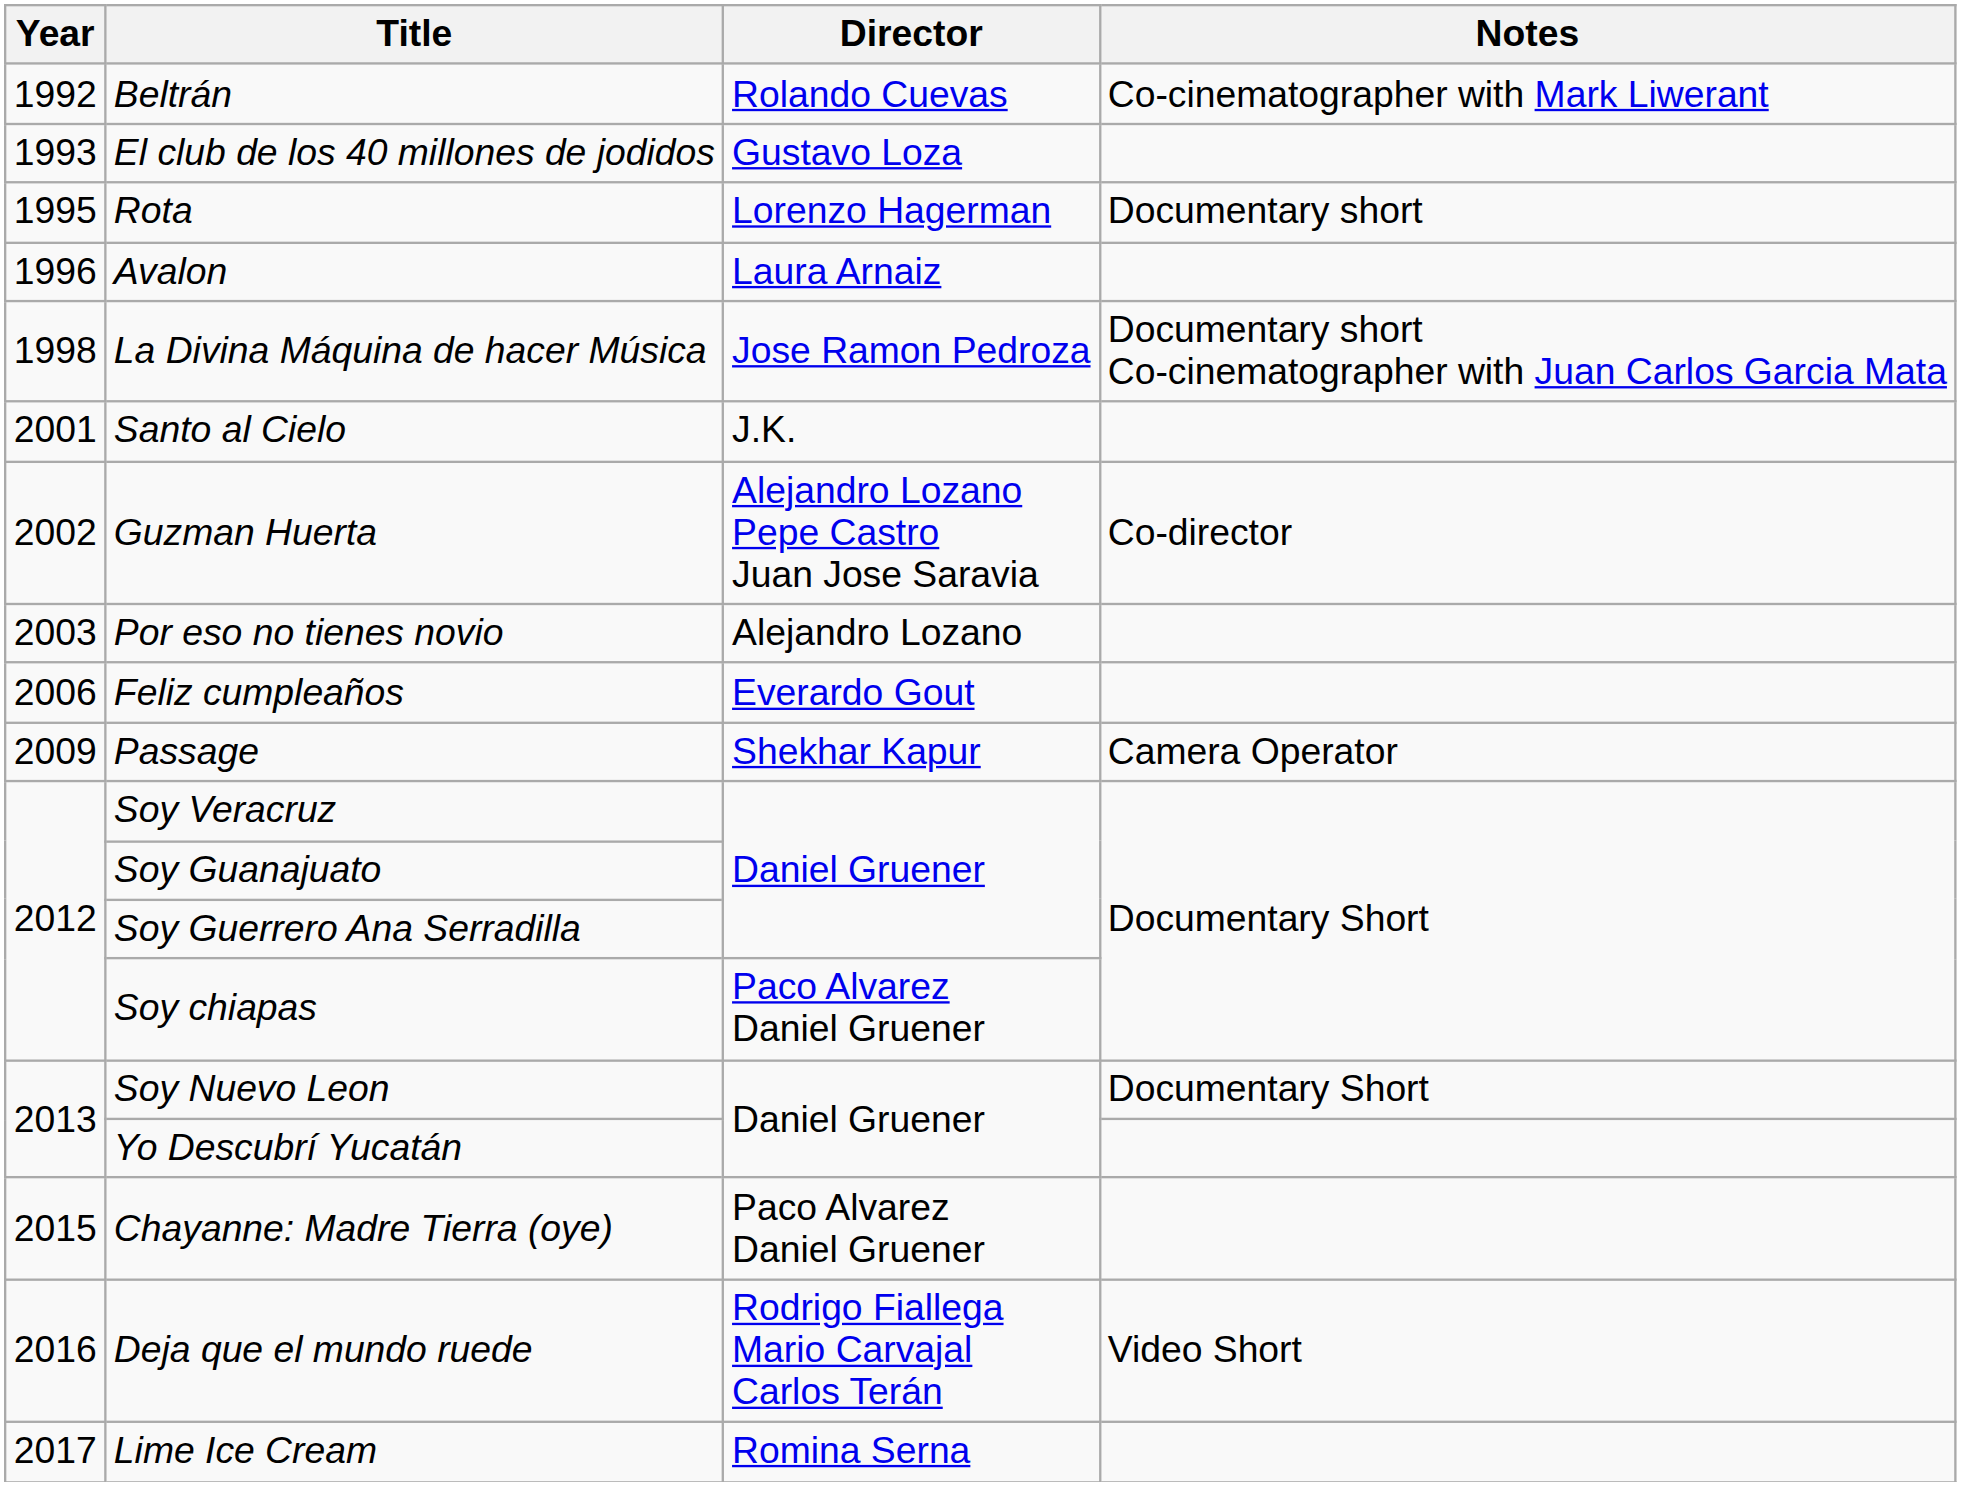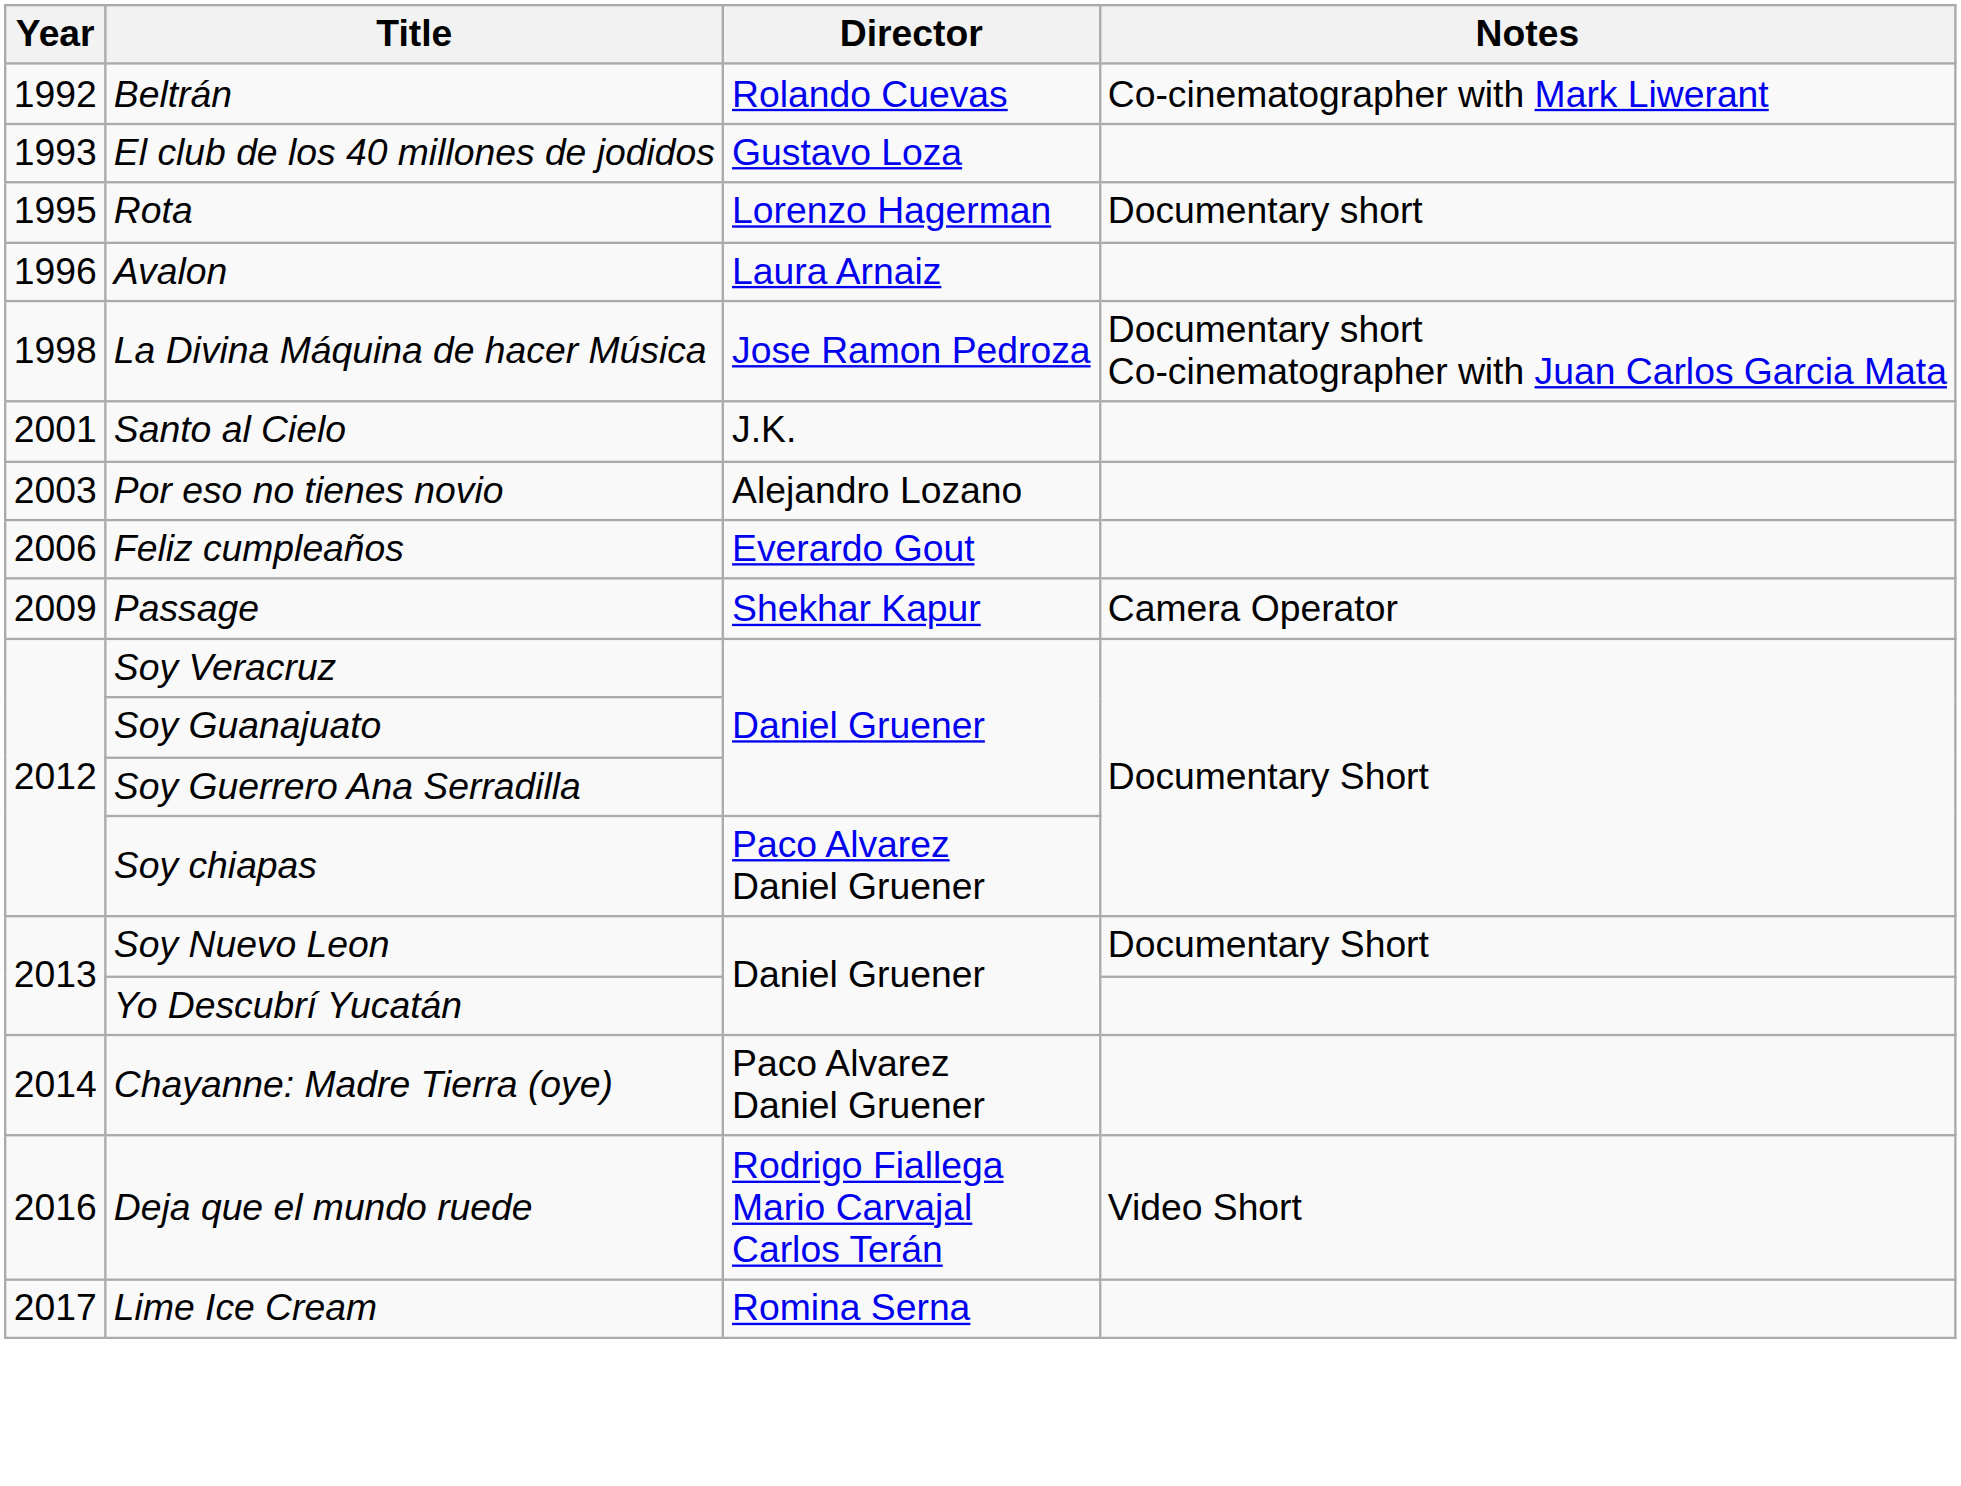- row: 2002 | Guzman Huerta | Alejandro Lozano Pepe Castro Juan Jose Saravia | Co-director
Chayanne: Madre Tierra (oye) | Year: 2015 -> 2014
